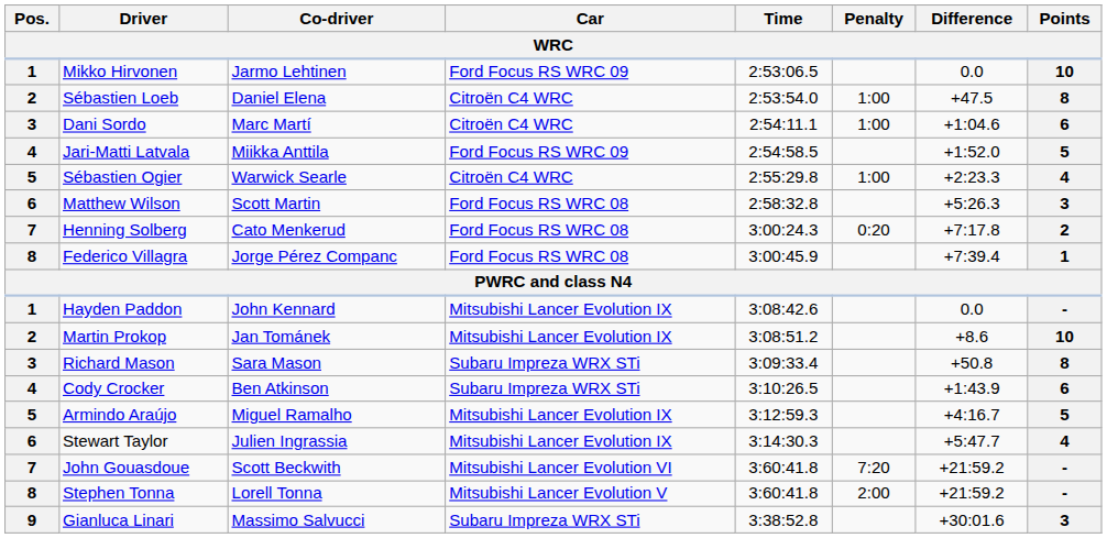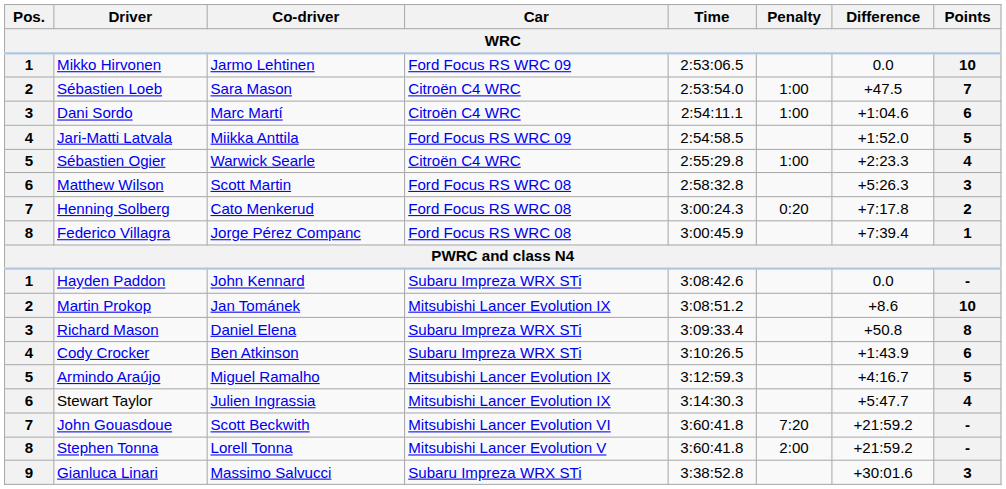Sébastien Loeb | Co-driver: Daniel Elena -> Sara Mason
Sébastien Loeb | Points: 8 -> 7
Hayden Paddon | Car: Mitsubishi Lancer Evolution IX -> Subaru Impreza WRX STi
Richard Mason | Co-driver: Sara Mason -> Daniel Elena
